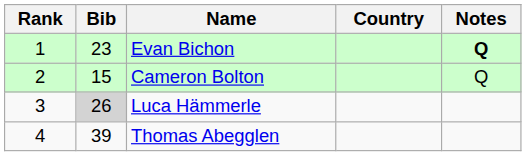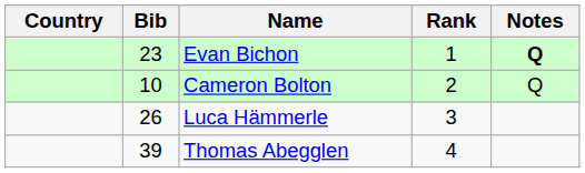columns swapped: Rank <-> Country
Cameron Bolton | Bib: 15 -> 10
Luca Hämmerle | Bib: lightgrey background -> no background
